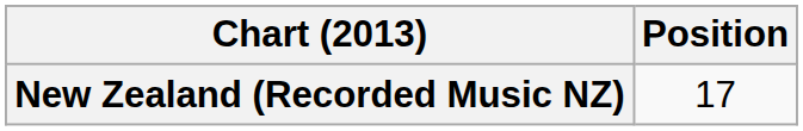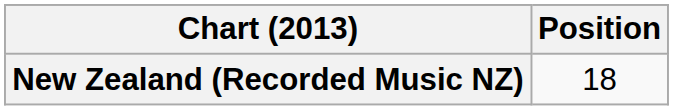New Zealand (Recorded Music NZ) | Position: 17 -> 18
